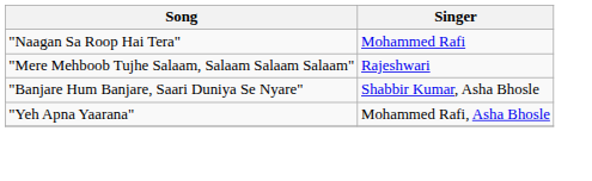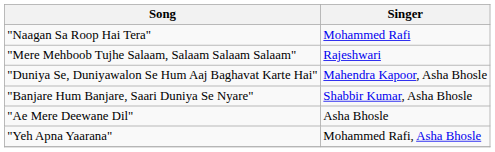+ row: "Duniya Se, Duniyawalon Se Hum Aaj Baghavat Karte Hai" | Mahendra Kapoor, Asha Bhosle
+ row: "Ae Mere Deewane Dil" | Asha Bhosle
